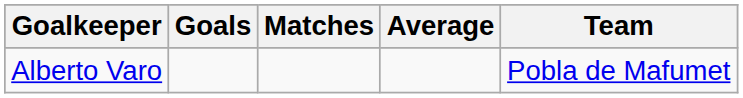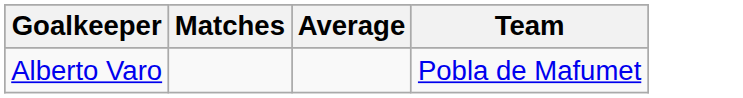- column: Goals
